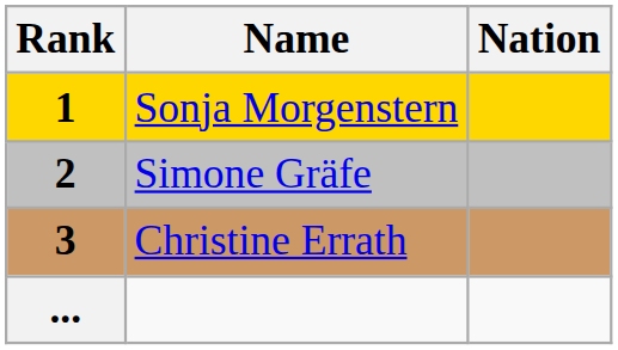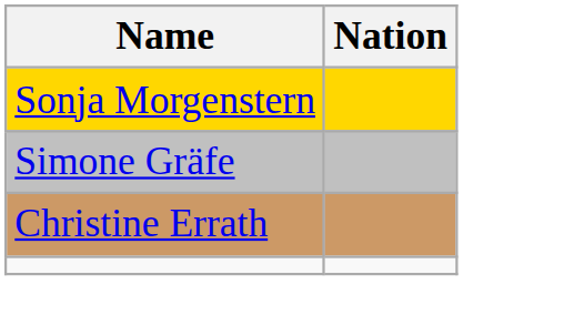- column: Rank | 1 | 2 | 3 | ...
